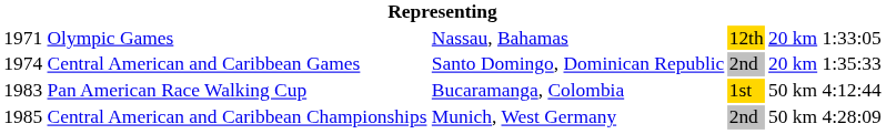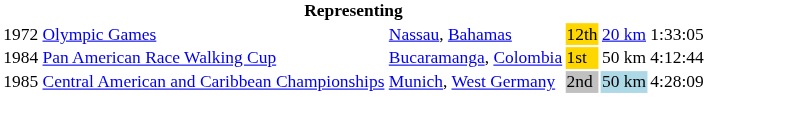Olympic Games | column 1: 1971 -> 1972
- row: 1974 | Central American and Caribbean Games | Santo Domingo, Dominican Republic | 2nd | 20 km | 1:35:33
Pan American Race Walking Cup | column 1: 1983 -> 1984
Central American and Caribbean Championships | column 5: no background -> lightblue background
